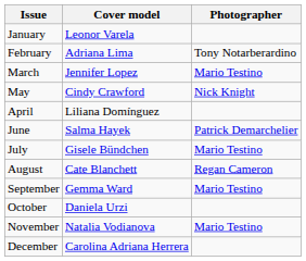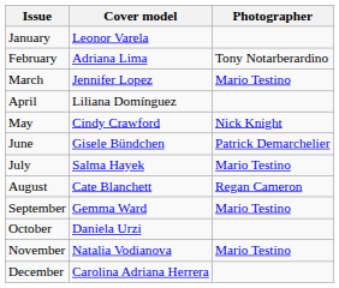rows swapped: April <-> May
June | Cover model: Salma Hayek -> Gisele Bündchen
July | Cover model: Gisele Bündchen -> Salma Hayek
